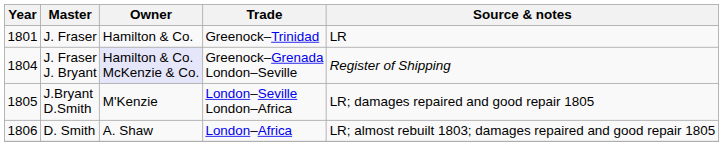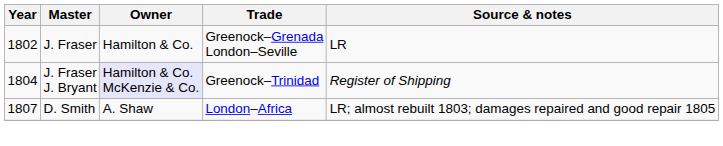J. Fraser | Year: 1801 -> 1802
J. Fraser | Trade: Greenock–Trinidad -> Greenock–Grenada London–Seville
J. Fraser J. Bryant | Trade: Greenock–Grenada London–Seville -> Greenock–Trinidad
- row: 1805 | J.Bryant D.Smith | M'Kenzie | London–Seville London–Africa | LR; damages repaired and good repair 1805
D. Smith | Year: 1806 -> 1807
